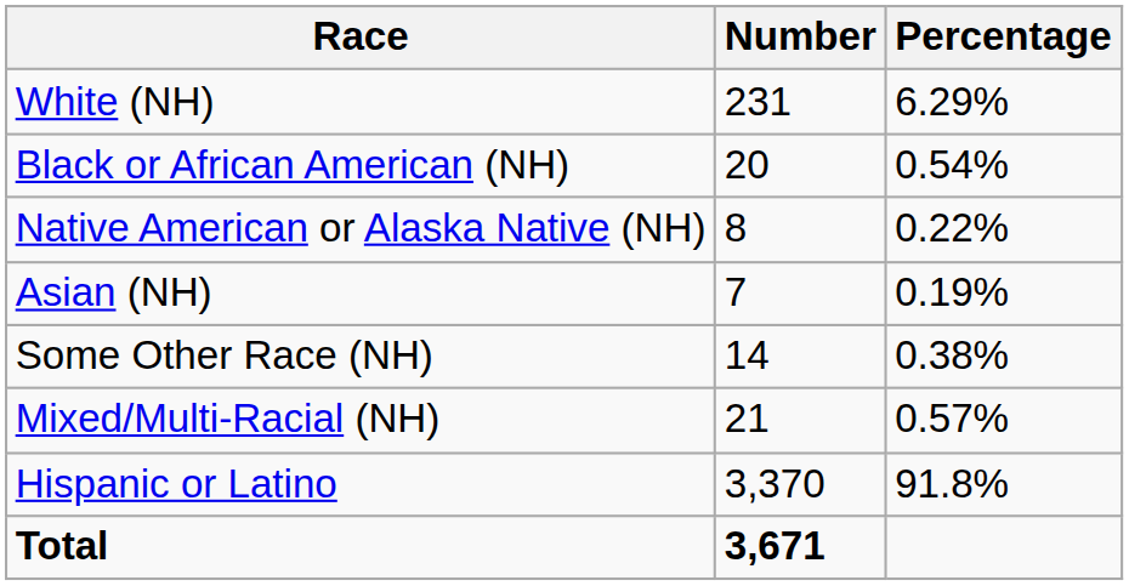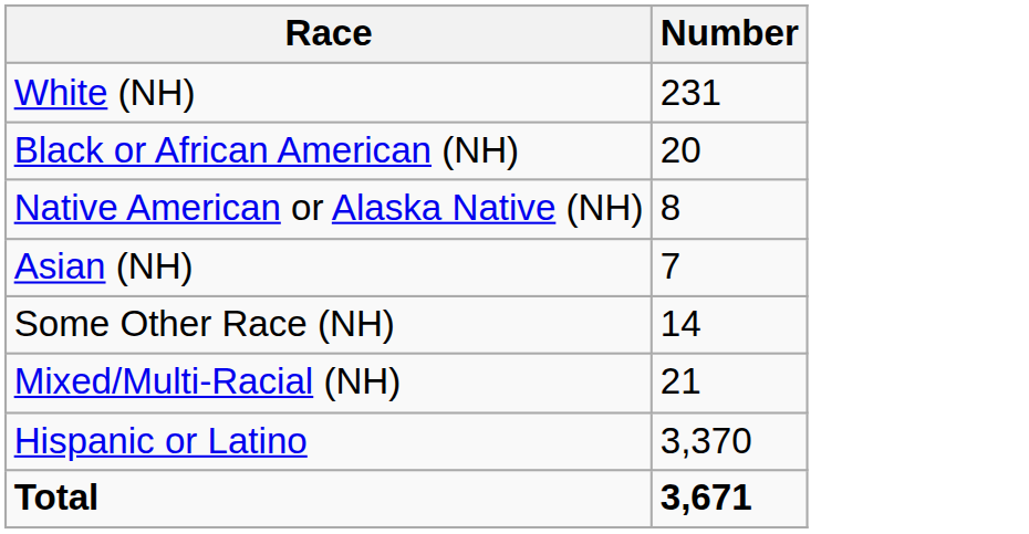- column: Percentage | 6.29% | 0.54% | 0.22% | 0.19% | 0.38% | 0.57% | 91.8%
